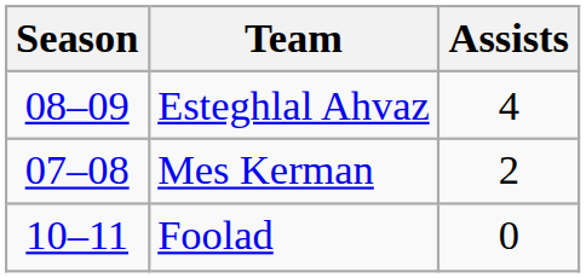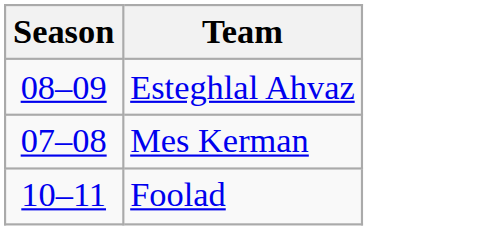- column: Assists | 4 | 2 | 0
